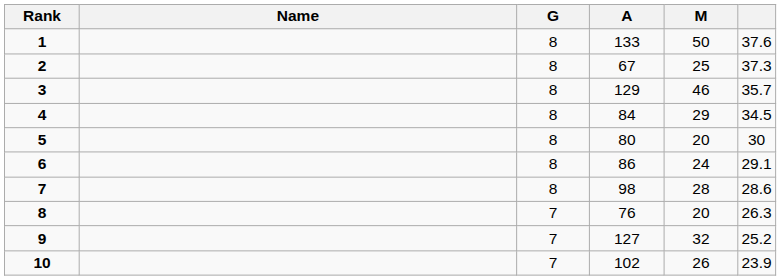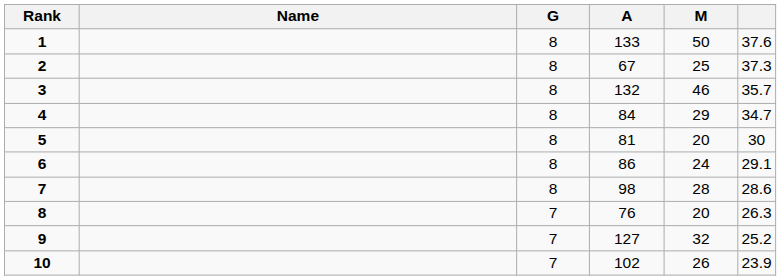3 | A: 129 -> 132
4 | column 6: 34.5 -> 34.7
5 | A: 80 -> 81
